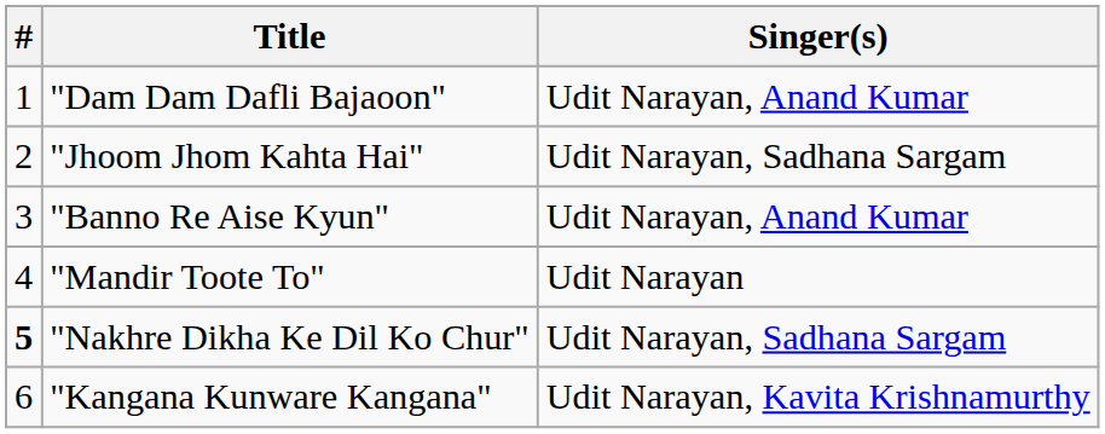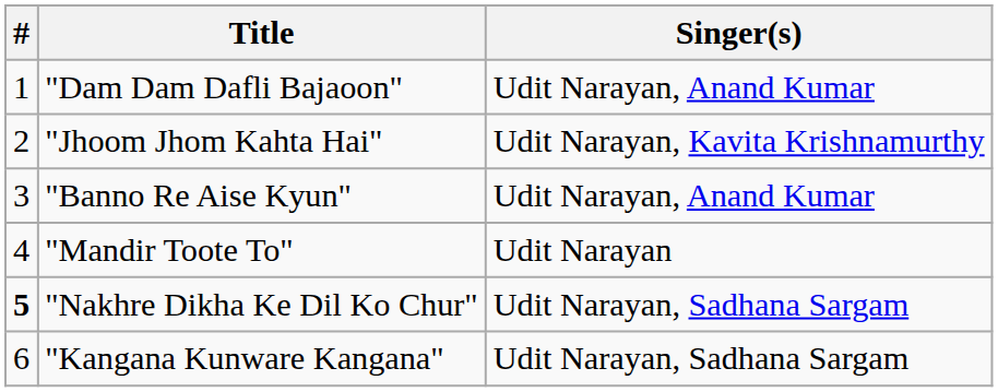"Jhoom Jhom Kahta Hai" | Singer(s): Udit Narayan, Sadhana Sargam -> Udit Narayan, Kavita Krishnamurthy
"Kangana Kunware Kangana" | Singer(s): Udit Narayan, Kavita Krishnamurthy -> Udit Narayan, Sadhana Sargam
